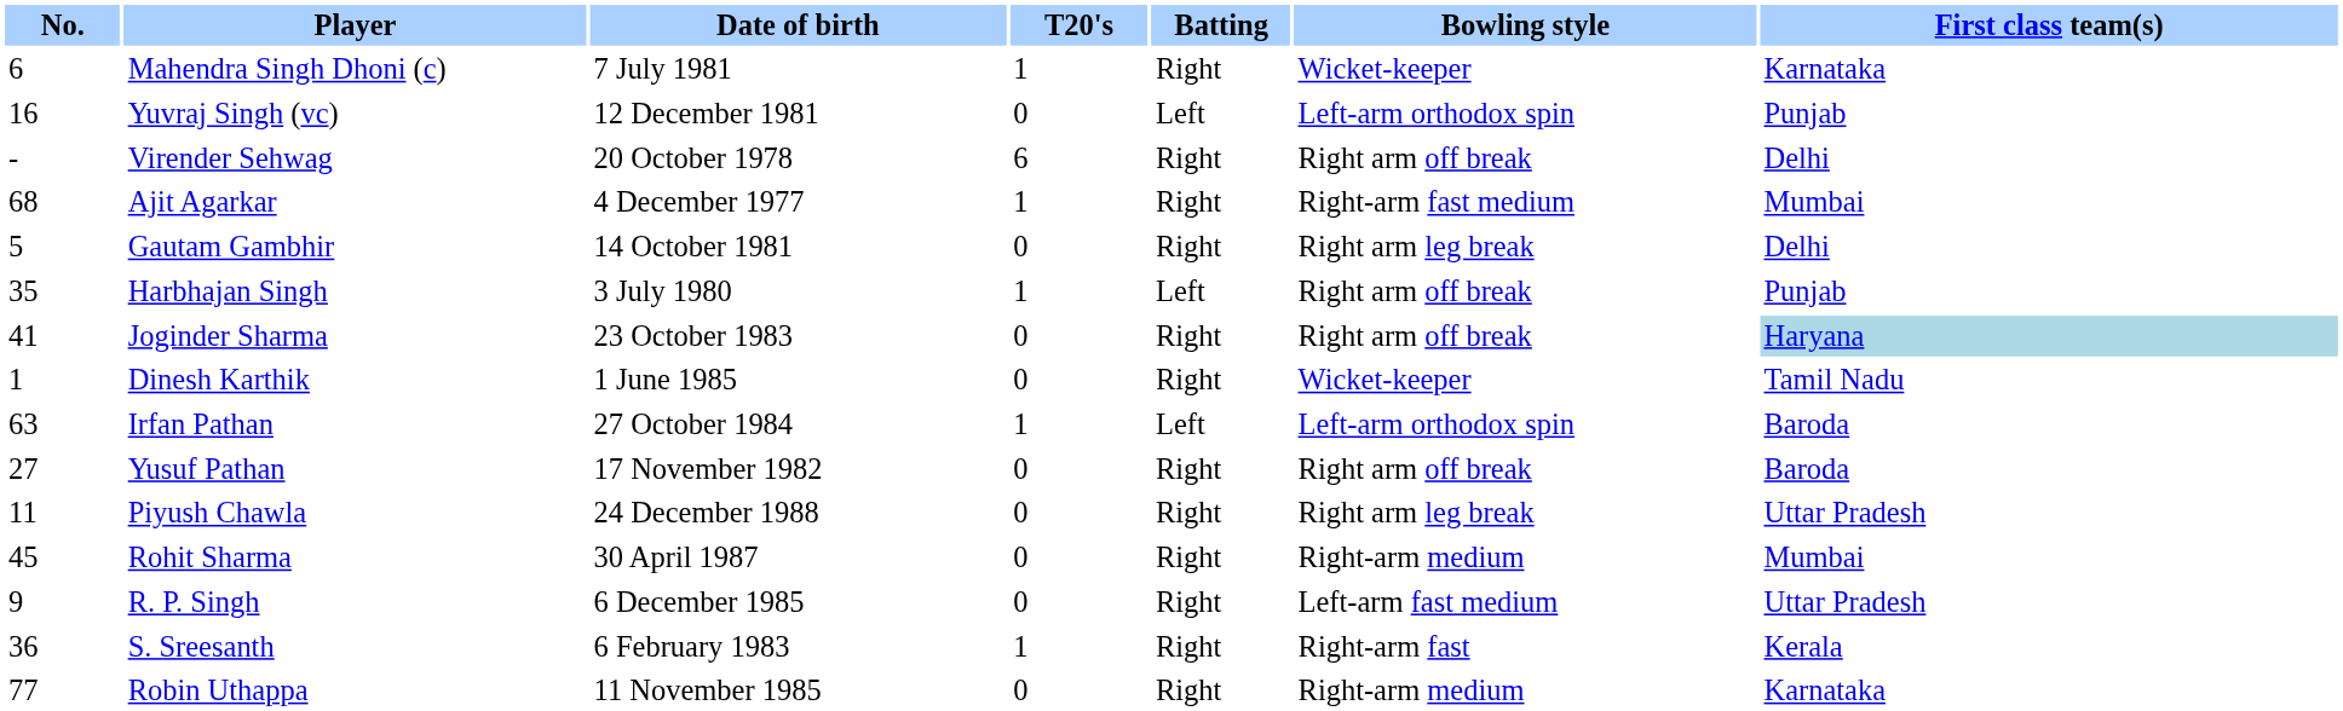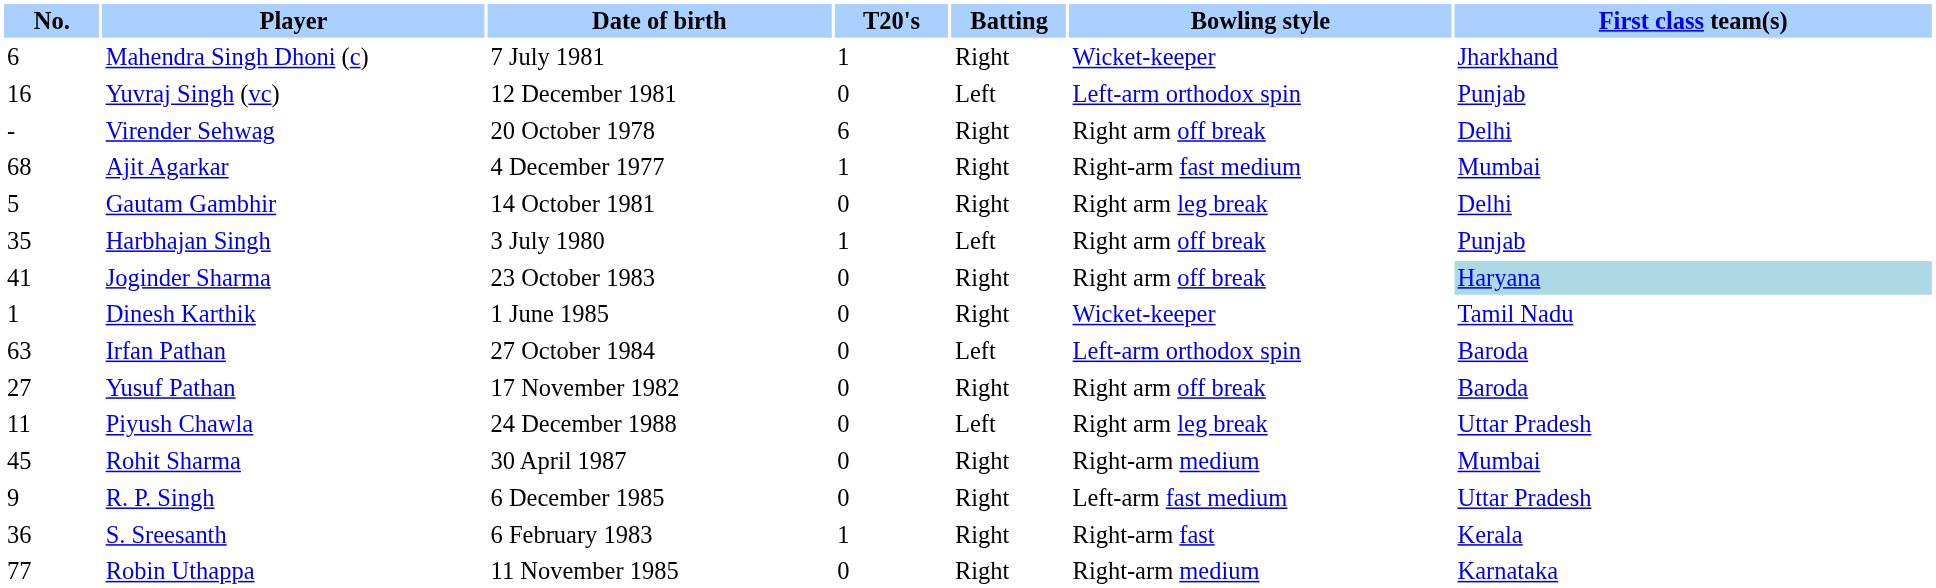Mahendra Singh Dhoni (c) | First class team(s): Karnataka -> Jharkhand
Irfan Pathan | T20's: 1 -> 0
Piyush Chawla | Batting: Right -> Left
